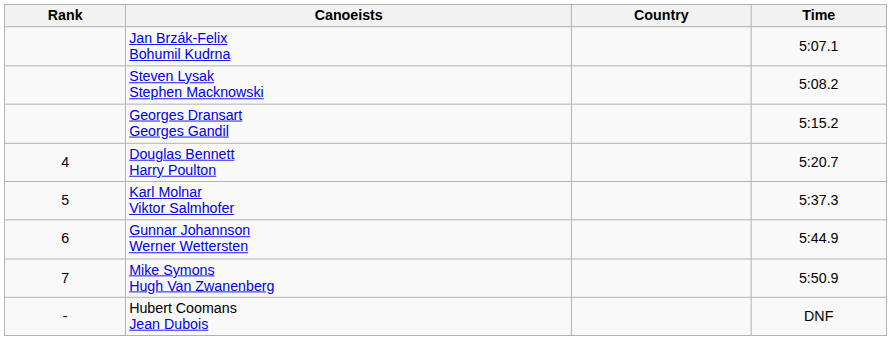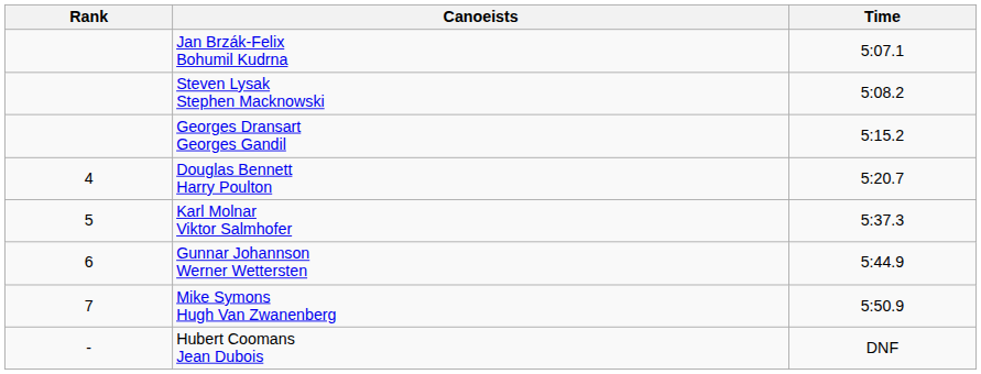- column: Country
